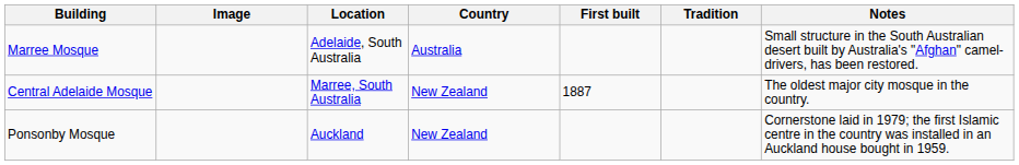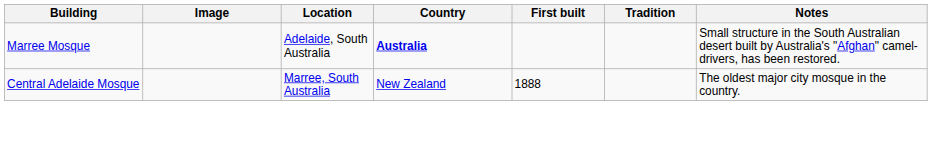Marree Mosque | Country: normal -> bold
Central Adelaide Mosque | First built: 1887 -> 1888
- row: Ponsonby Mosque | Auckland | New Zealand | Cornerstone laid in 1979; the first Islamic centre in the country was installed in an Auckland house bought in 1959.
